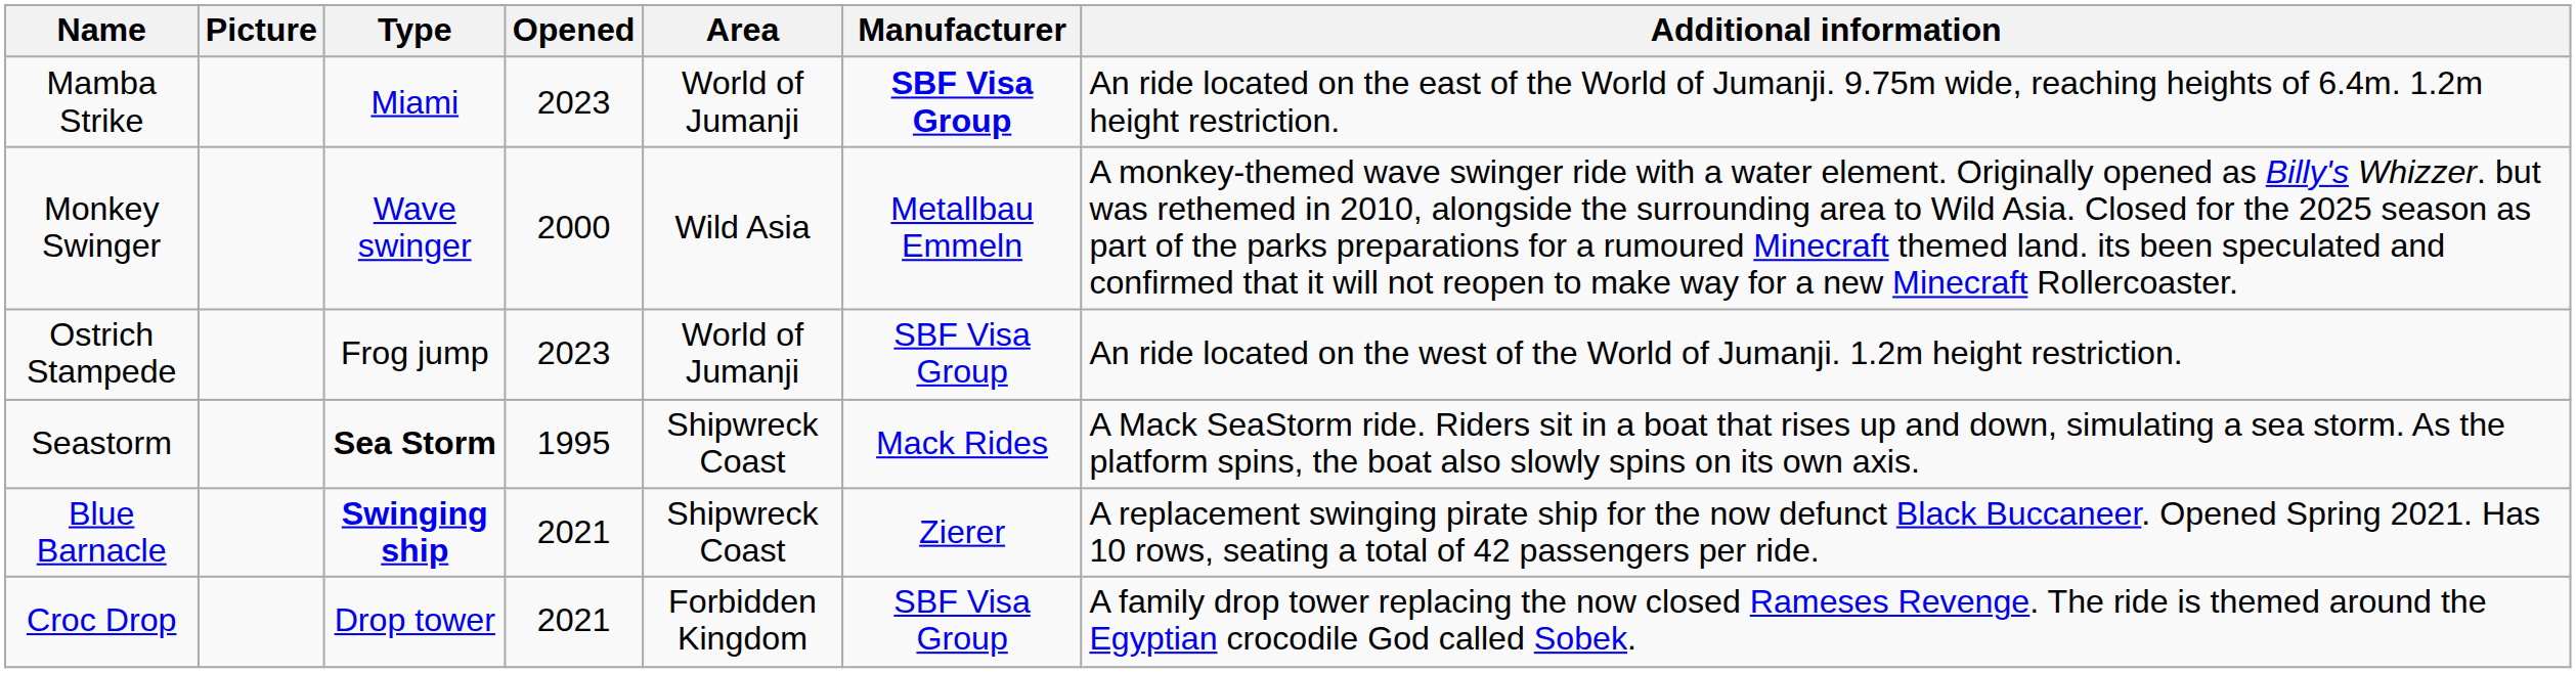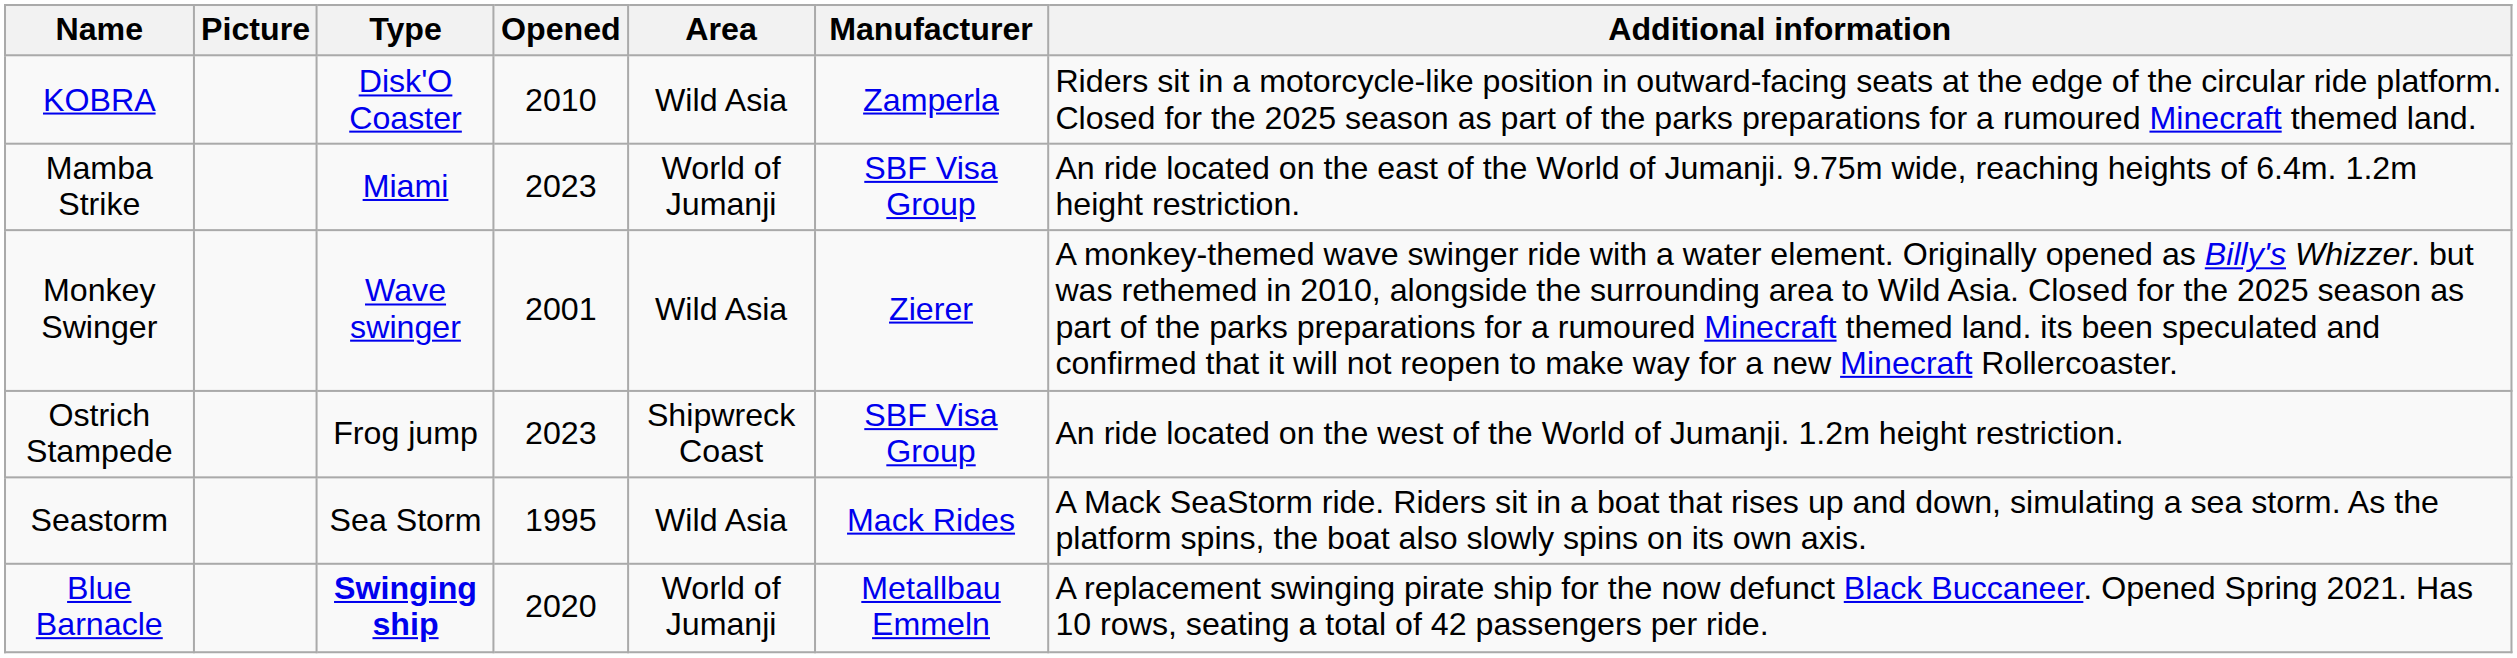+ row: KOBRA | Disk'O Coaster | 2010 | Wild Asia | Zamperla | Riders sit in a motorcycle-like position in outward-facing seats at the edge of the circular ride platform. Closed for the 2025 season as part of the parks preparations for a rumoured Minecraft themed land.
Mamba Strike | Manufacturer: bold -> normal
Monkey Swinger | Opened: 2000 -> 2001
Monkey Swinger | Manufacturer: Metallbau Emmeln -> Zierer
Ostrich Stampede | Area: World of Jumanji -> Shipwreck Coast
Seastorm | Type: bold -> normal
Seastorm | Area: Shipwreck Coast -> Wild Asia
Blue Barnacle | Opened: 2021 -> 2020
Blue Barnacle | Area: Shipwreck Coast -> World of Jumanji
Blue Barnacle | Manufacturer: Zierer -> Metallbau Emmeln
- row: Croc Drop | Drop tower | 2021 | Forbidden Kingdom | SBF Visa Group | A family drop tower replacing the now closed Rameses Revenge. The ride is themed around the Egyptian crocodile God called Sobek.
